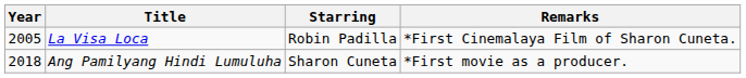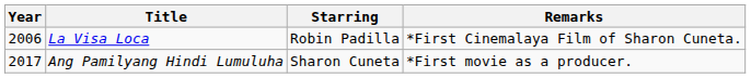La Visa Loca | Year: 2005 -> 2006
Ang Pamilyang Hindi Lumuluha | Year: 2018 -> 2017
